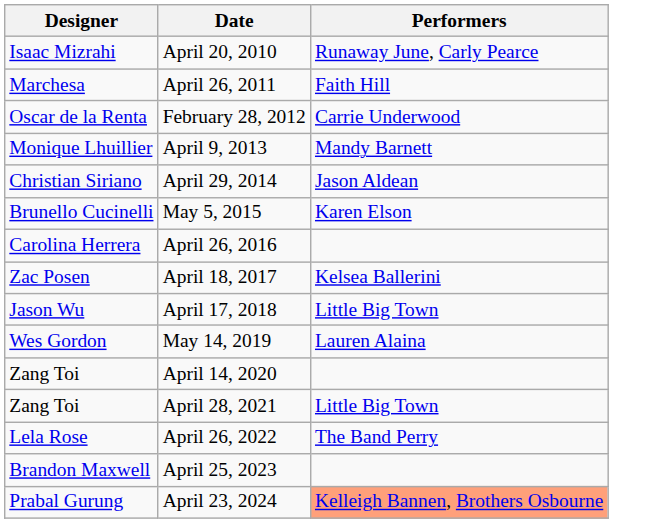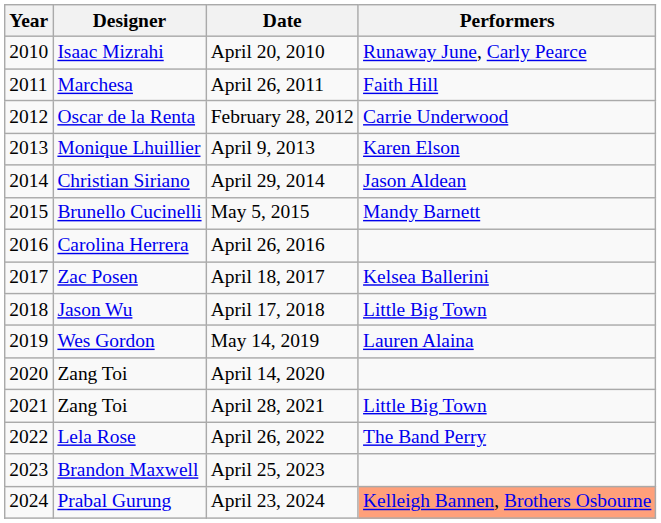+ column: Year | 2010 | 2011 | 2012 | 2013 | 2014 | 2015 | 2016 | 2017 | 2018 | 2019 | 2020 | 2021 | 2022 | 2023 | 2024
April 9, 2013 | Performers: Mandy Barnett -> Karen Elson
May 5, 2015 | Performers: Karen Elson -> Mandy Barnett
